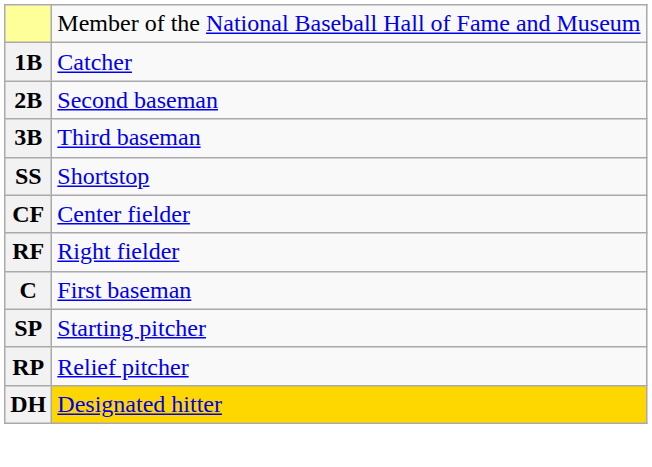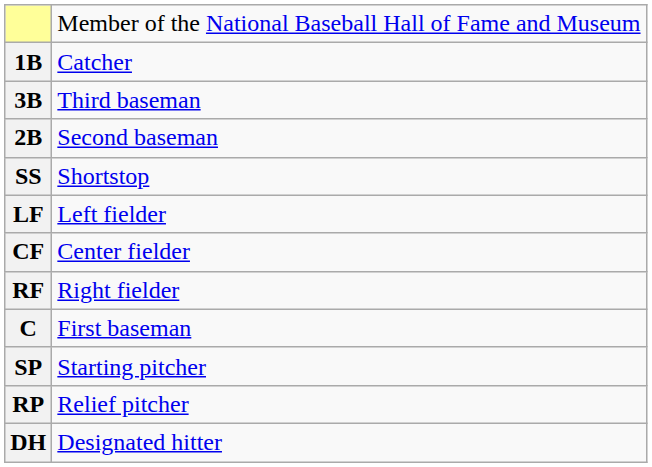rows swapped: 2B <-> 3B
+ row: LF | Left fielder
DH | column 2: gold background -> no background
